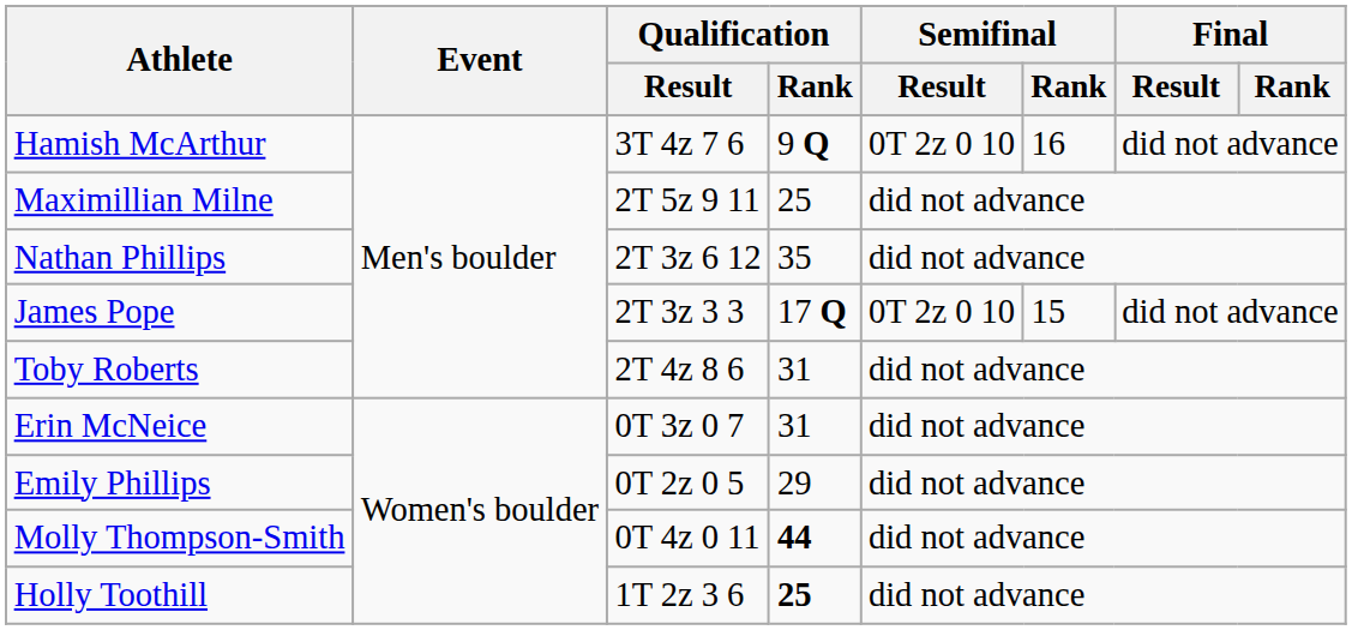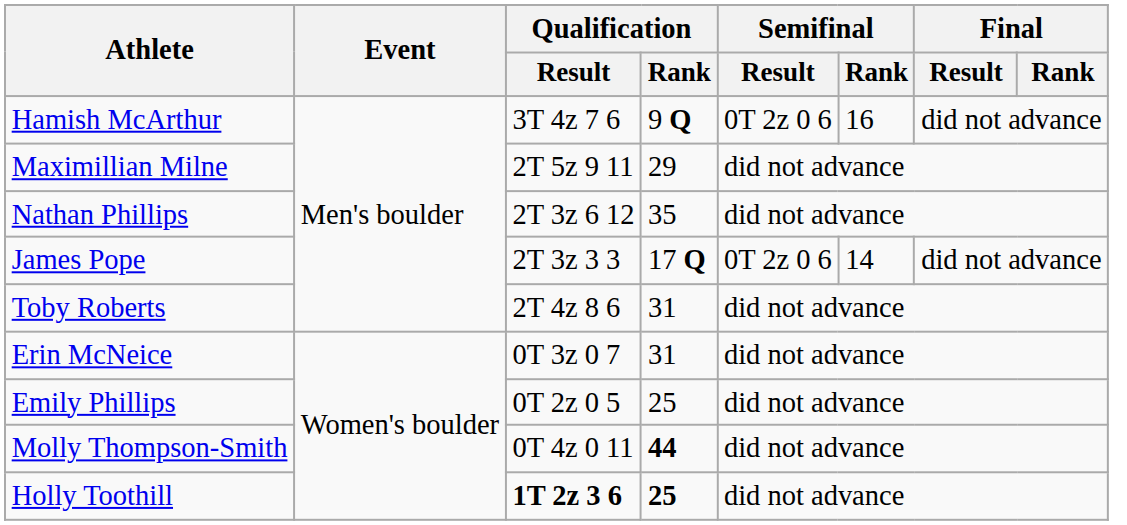Hamish McArthur | Semifinal / Result: 0T 2z 0 10 -> 0T 2z 0 6
Maximillian Milne | Qualification / Rank: 25 -> 29
James Pope | Semifinal / Result: 0T 2z 0 10 -> 0T 2z 0 6
James Pope | Semifinal / Rank: 15 -> 14
Emily Phillips | Qualification / Rank: 29 -> 25
Holly Toothill | Qualification / Result: normal -> bold
